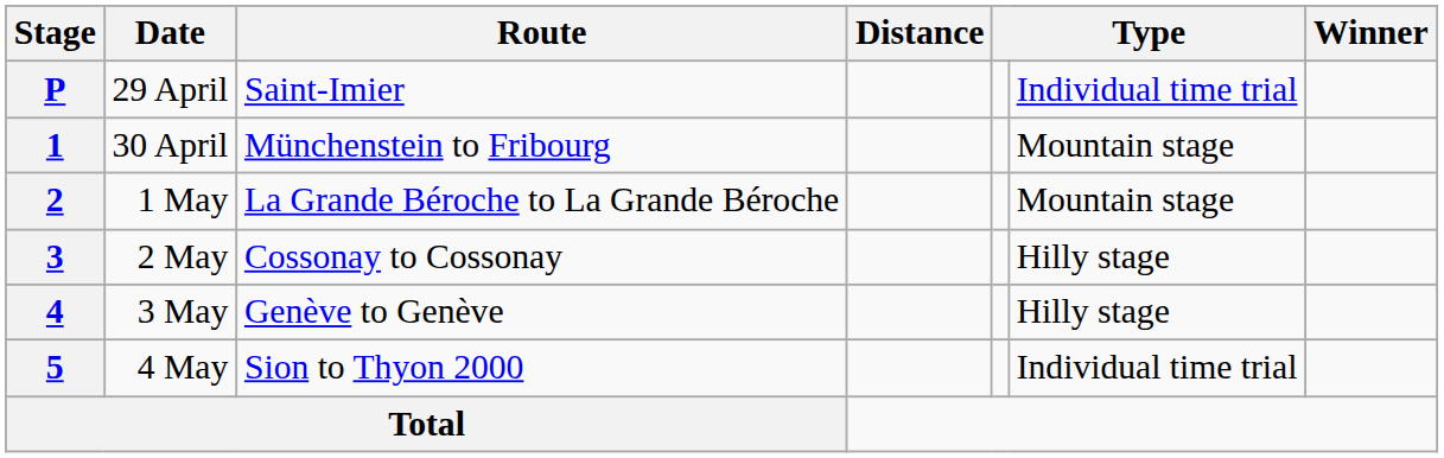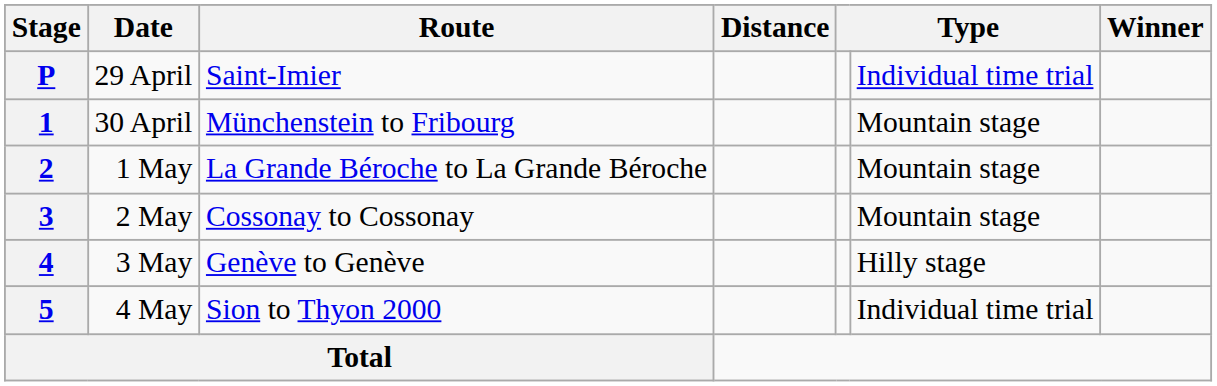3 | column 6: Hilly stage -> Mountain stage
